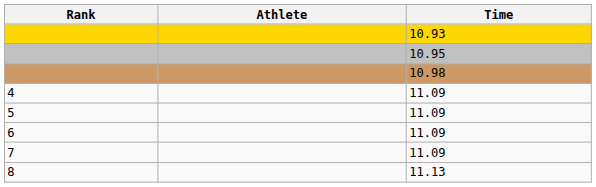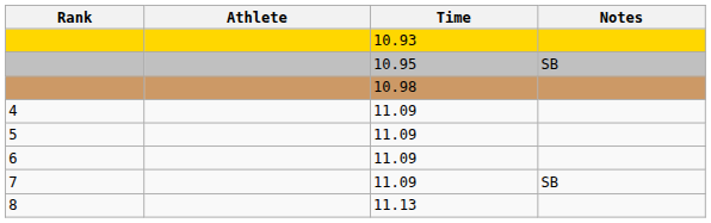+ column: Notes | SB | SB
